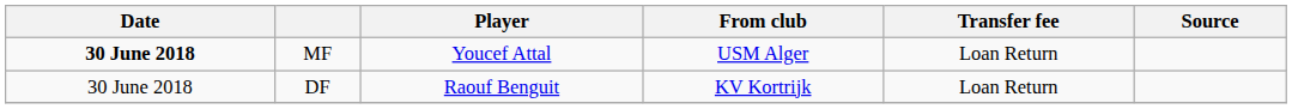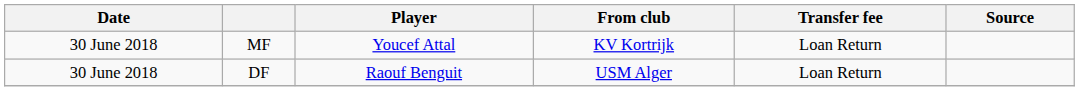MF | Date: bold -> normal
MF | From club: USM Alger -> KV Kortrijk
DF | From club: KV Kortrijk -> USM Alger
